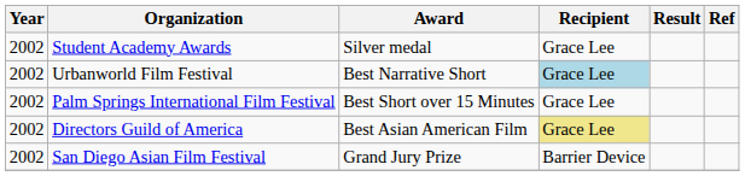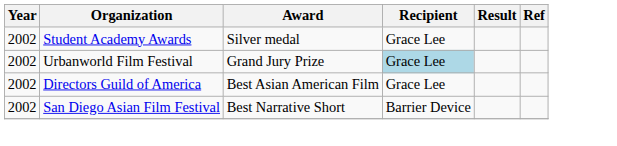Urbanworld Film Festival | Award: Best Narrative Short -> Grand Jury Prize
- row: 2002 | Palm Springs International Film Festival | Best Short over 15 Minutes | Grace Lee
Directors Guild of America | Recipient: khaki background -> no background
San Diego Asian Film Festival | Award: Grand Jury Prize -> Best Narrative Short
